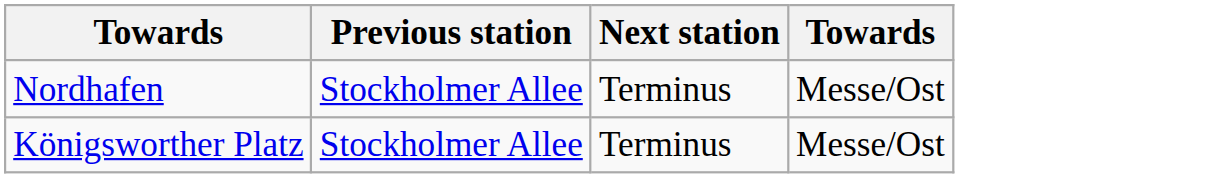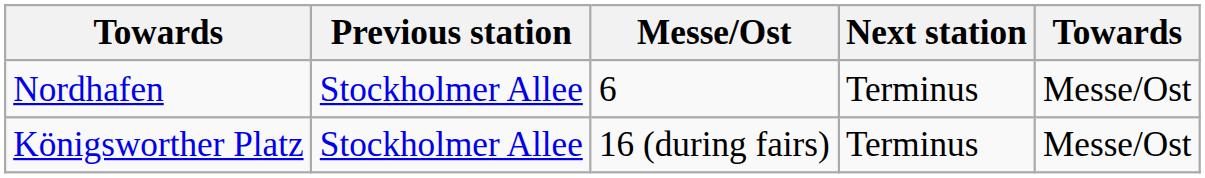+ column: Messe/Ost | 6 | 16 (during fairs)
